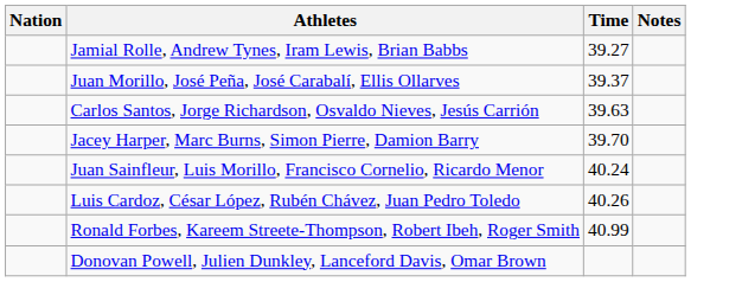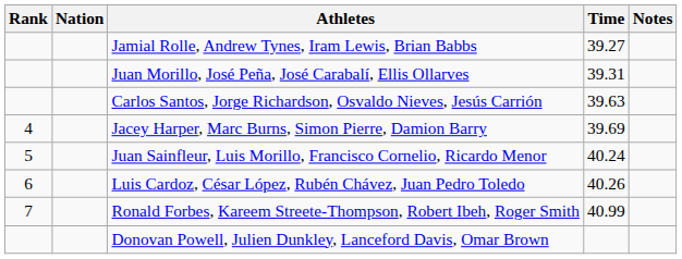+ column: Rank | 4 | 5 | 6 | 7
Juan Morillo, José Peña, José Carabalí, Ellis Ollarves | Time: 39.37 -> 39.31
Jacey Harper, Marc Burns, Simon Pierre, Damion Barry | Time: 39.70 -> 39.69
